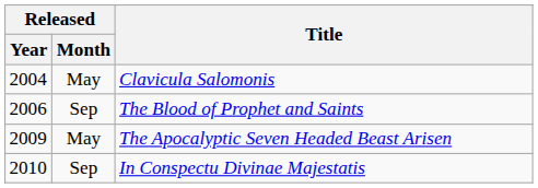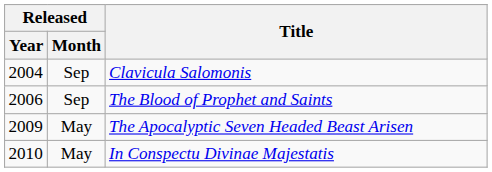Clavicula Salomonis | Released / Month: May -> Sep
In Conspectu Divinae Majestatis | Released / Month: Sep -> May
